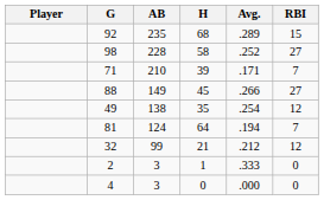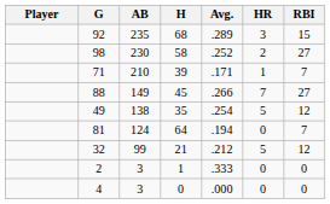+ column: HR | 3 | 2 | 1 | 7 | 5 | 0 | 5 | 0 | 0
98 | AB: 228 -> 230
